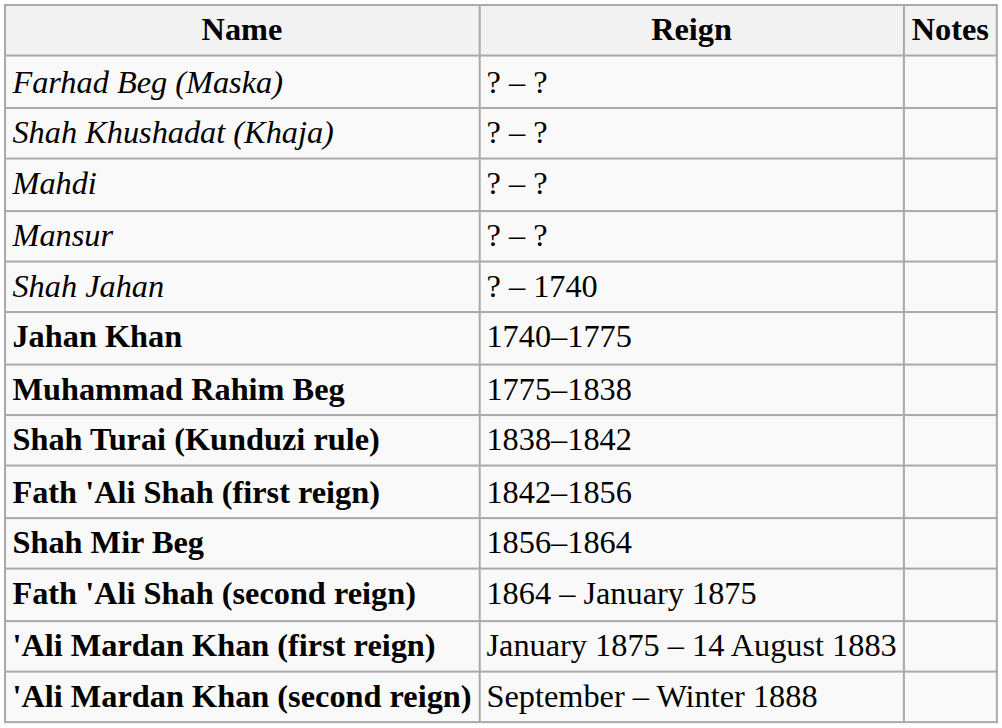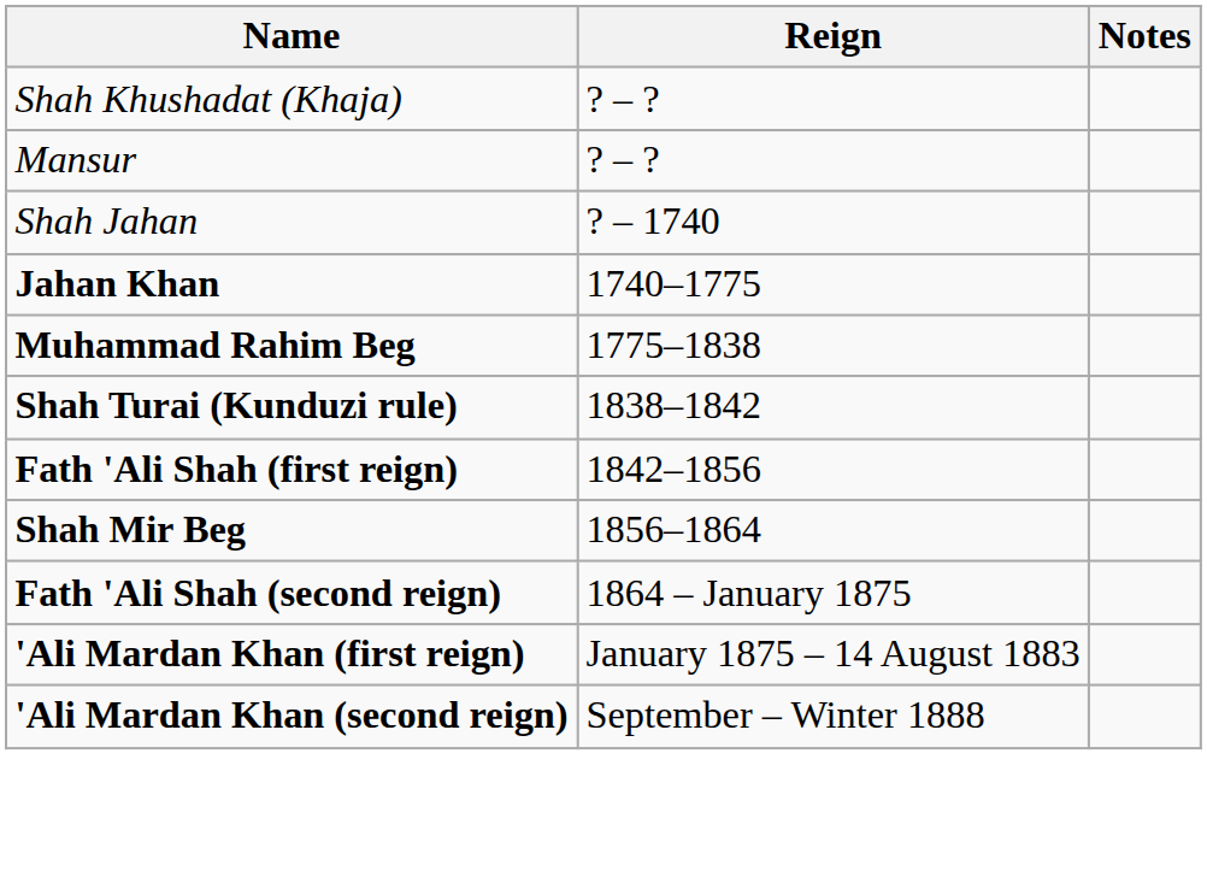- row: Farhad Beg (Maska) | ? – ?
- row: Mahdi | ? – ?
